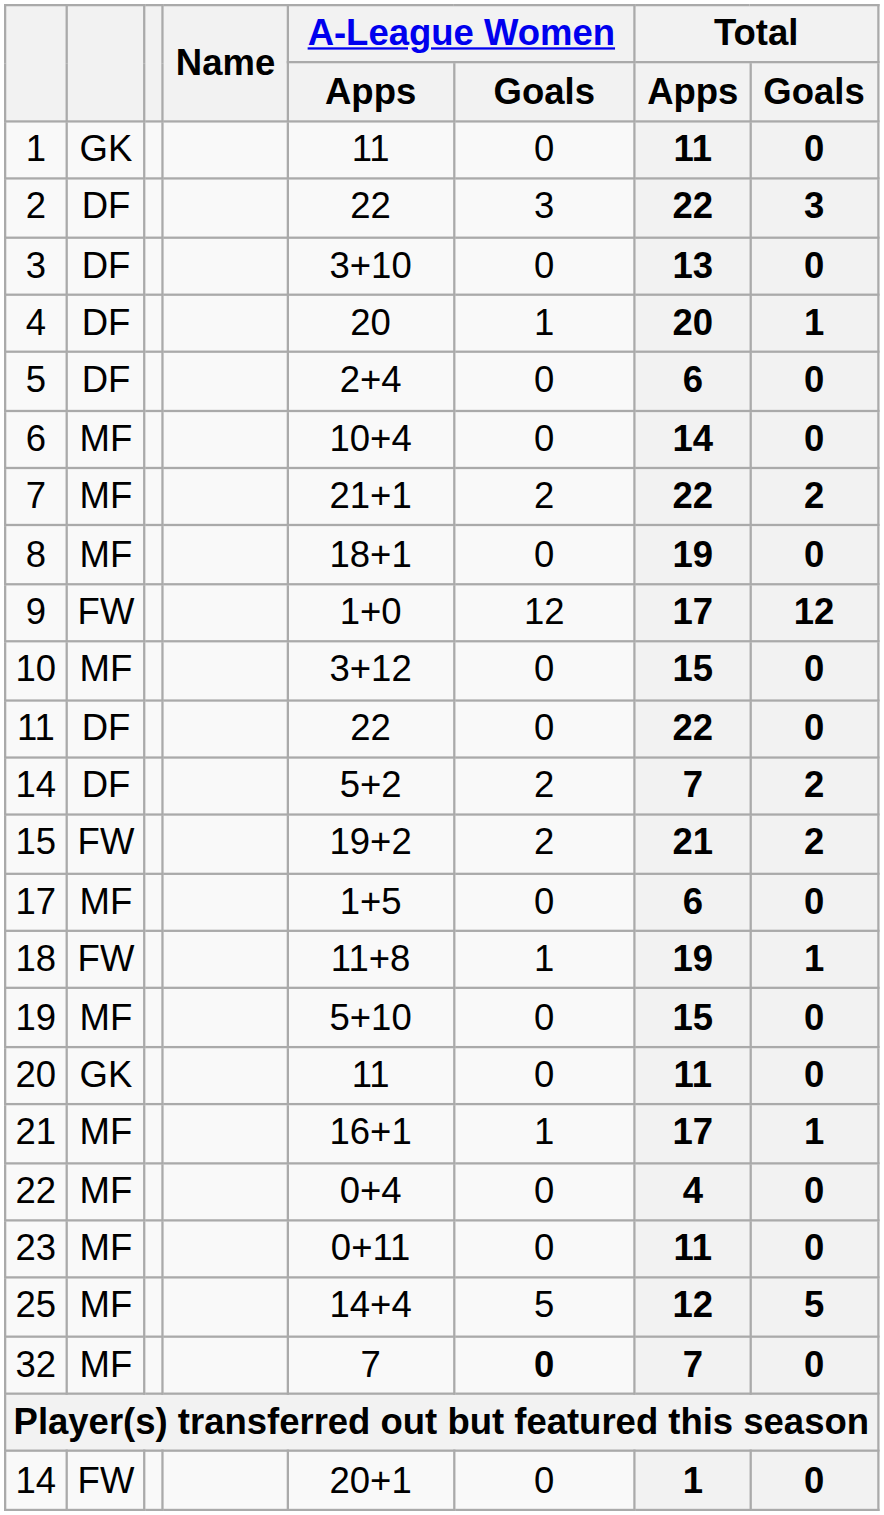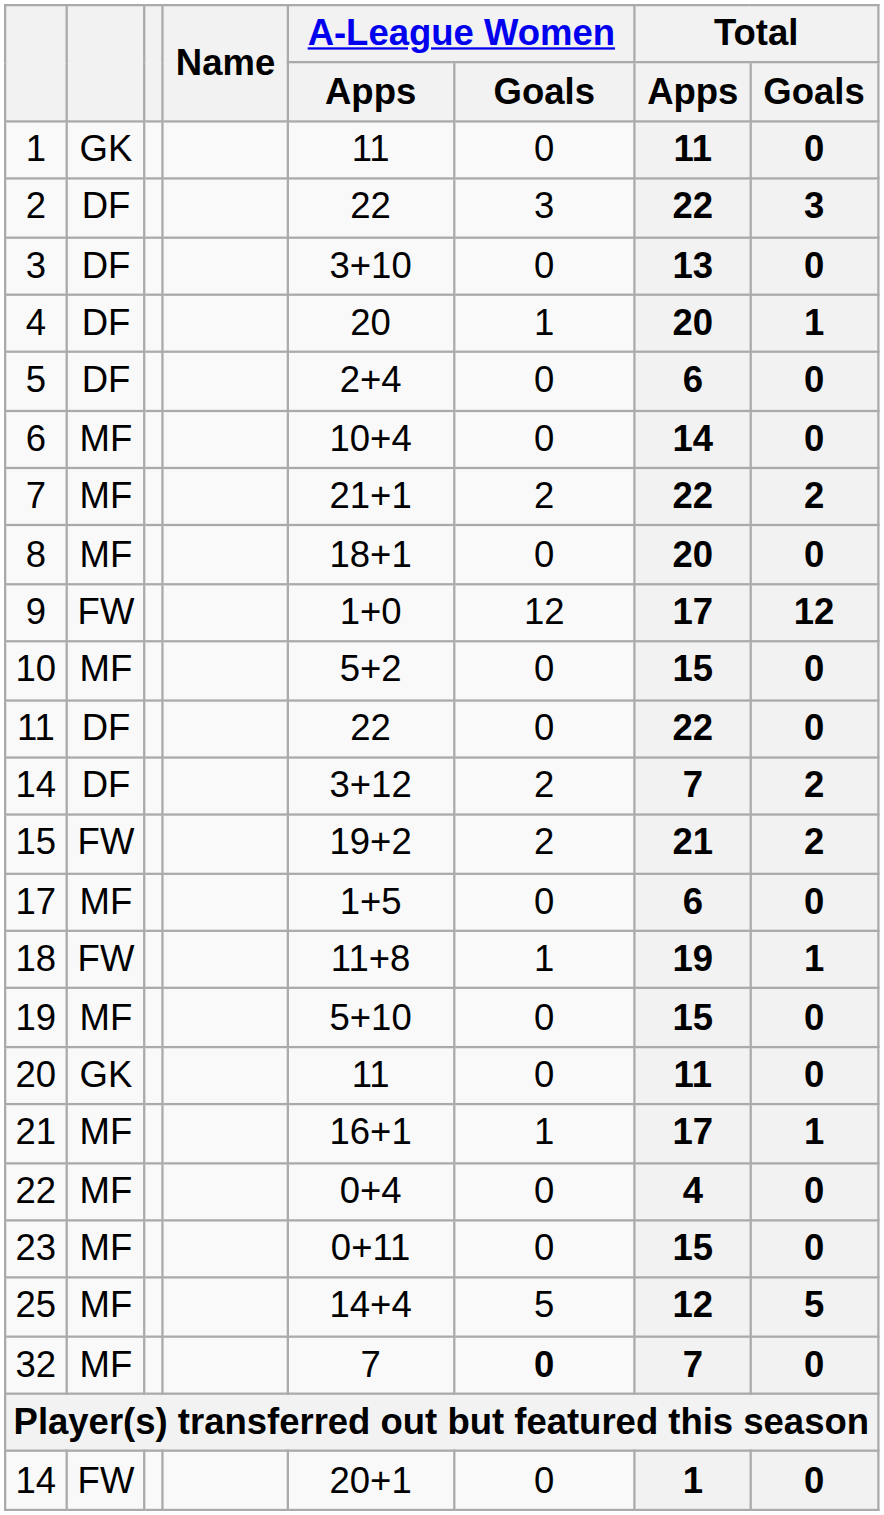8 | Total / Apps: 19 -> 20
10 | A-League Women / Apps: 3+12 -> 5+2
14 / DF | A-League Women / Apps: 5+2 -> 3+12
23 | Total / Apps: 11 -> 15
